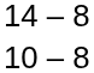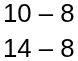rows swapped: 14 – 8 <-> 10 – 8
